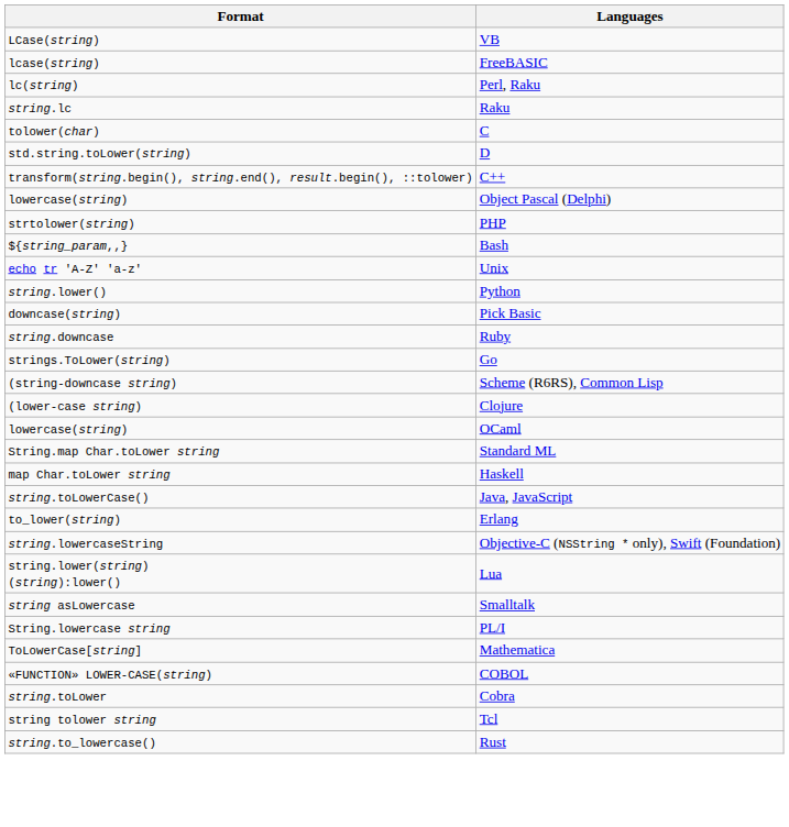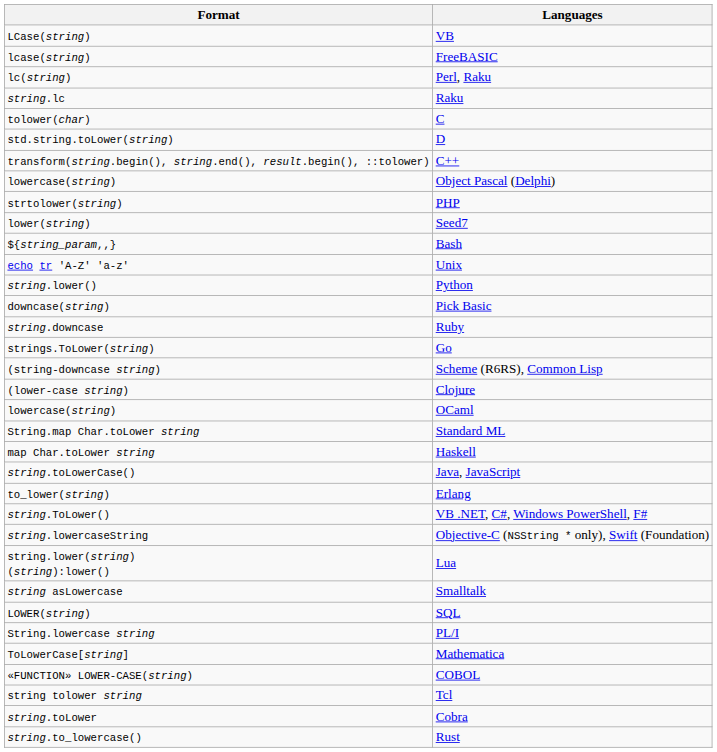+ row: lower(string) | Seed7
+ row: string.ToLower() | VB .NET, C#, Windows PowerShell, F#
+ row: LOWER(string) | SQL
rows swapped: Cobra <-> Tcl
